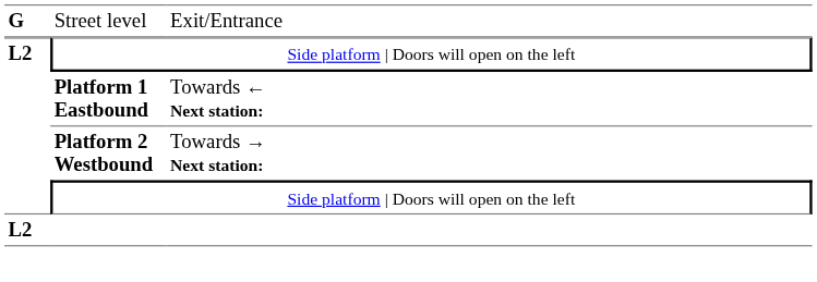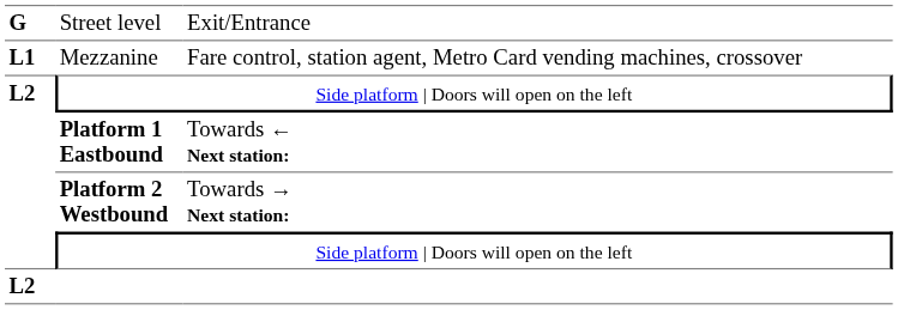+ row: L1 | Mezzanine | Fare control, station agent, Metro Card vending machines, crossover
